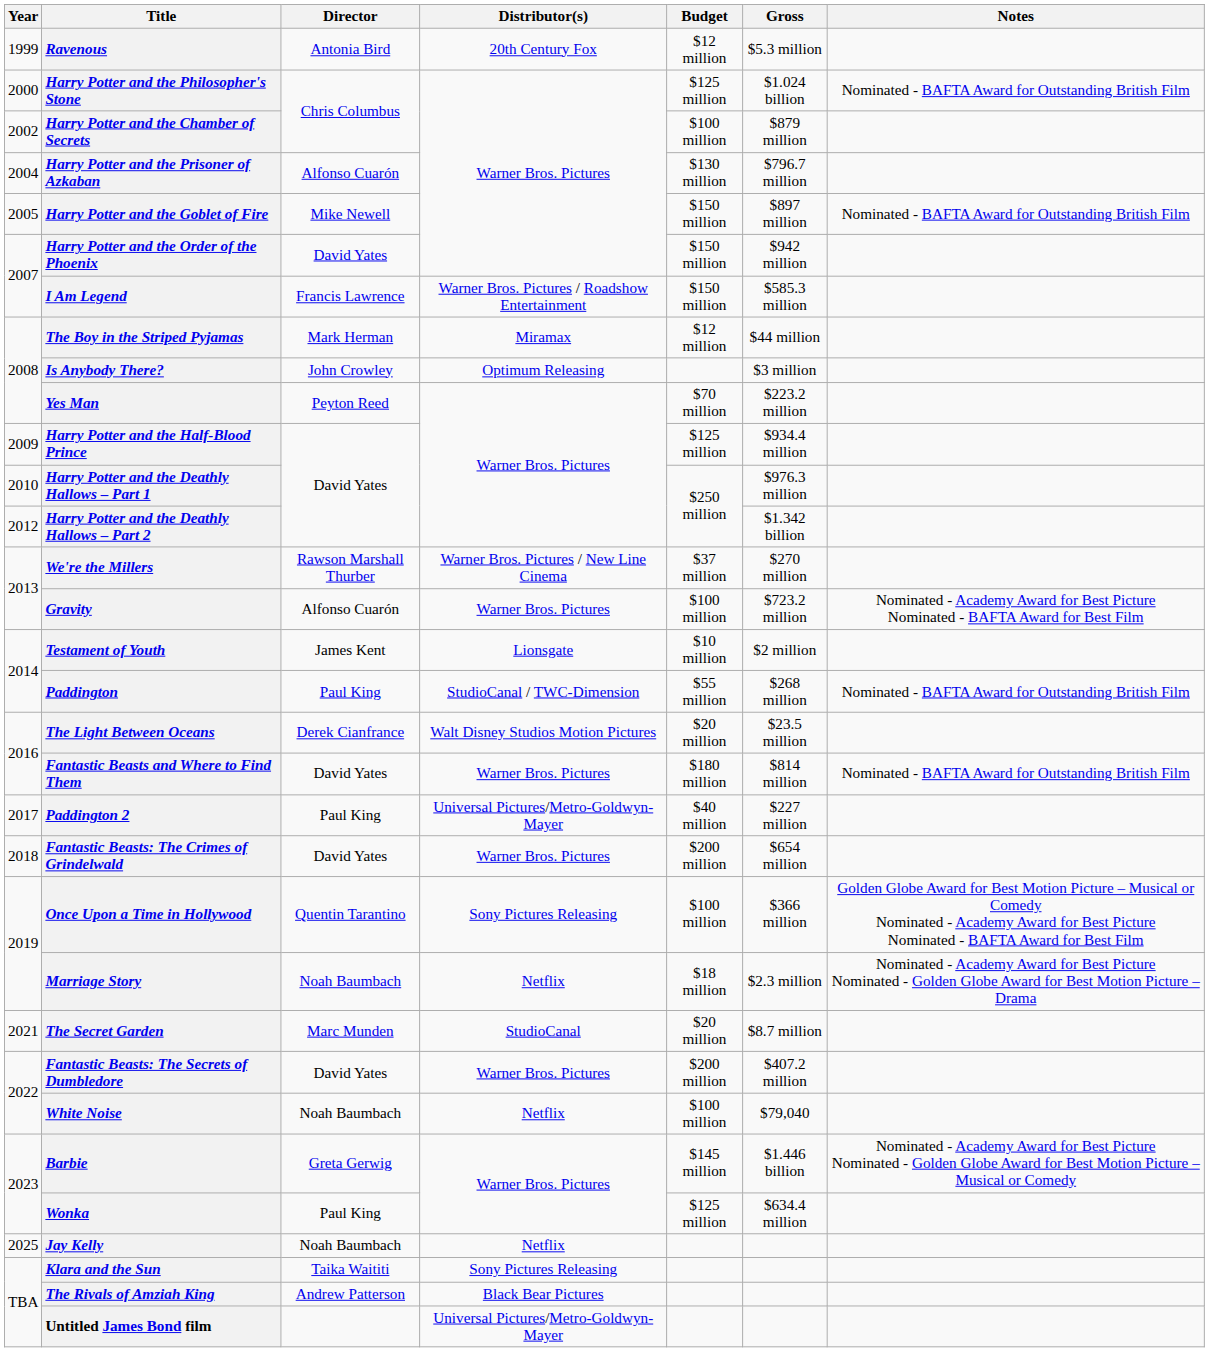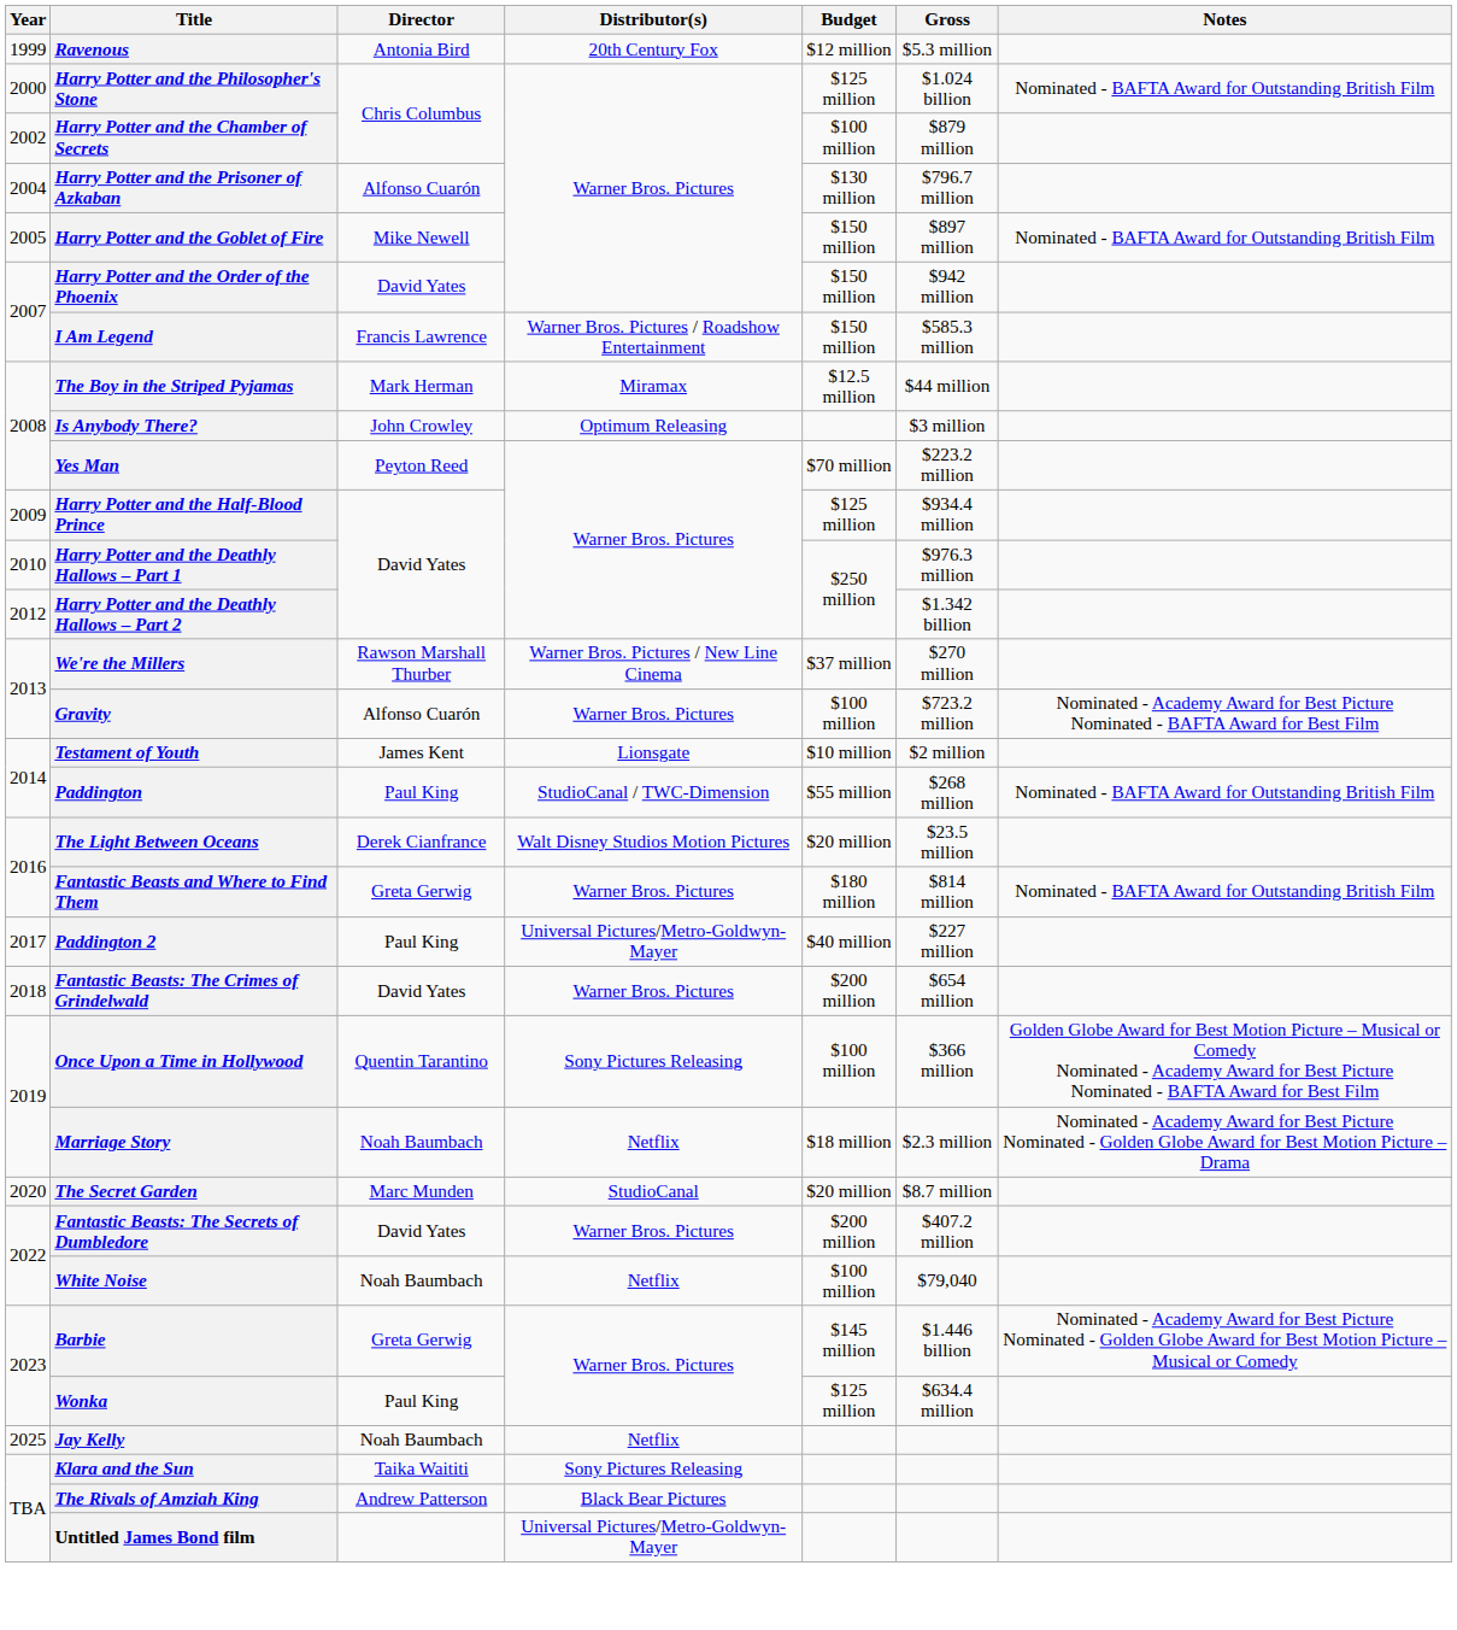The Boy in the Striped Pyjamas | Budget: $12 million -> $12.5 million
Fantastic Beasts and Where to Find Them | Director: David Yates -> Greta Gerwig
The Secret Garden | Year: 2021 -> 2020
